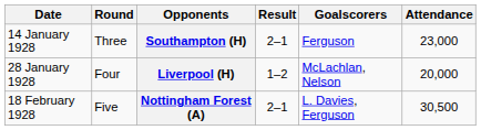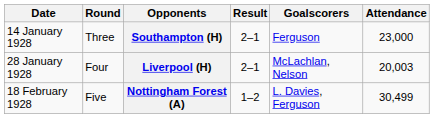Liverpool (H) | Result: 1–2 -> 2–1
Liverpool (H) | Attendance: 20,000 -> 20,003
Nottingham Forest (A) | Result: 2–1 -> 1–2
Nottingham Forest (A) | Attendance: 30,500 -> 30,499
